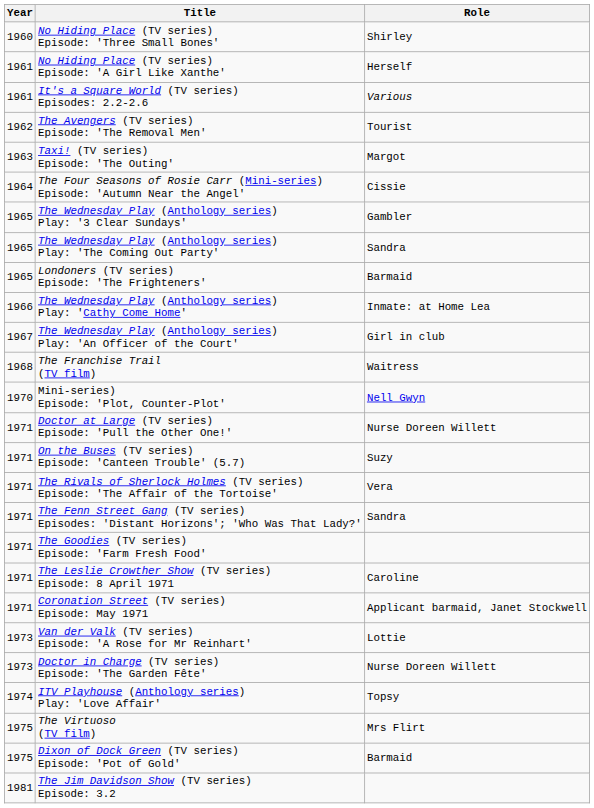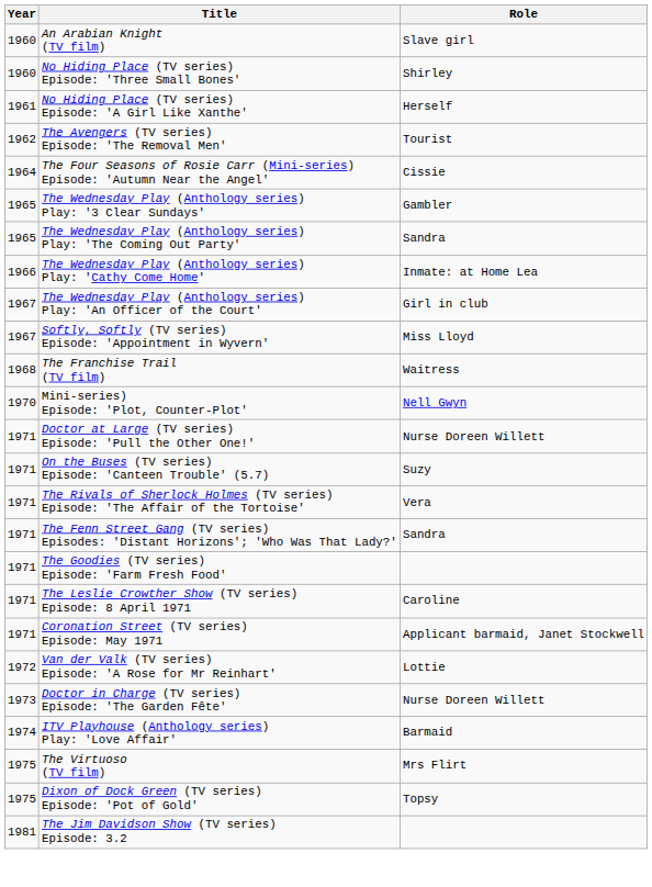+ row: 1960 | An Arabian Knight (TV film) | Slave girl
- row: 1961 | It's a Square World (TV series) Episodes: 2.2-2.6 | Various
- row: 1963 | Taxi! (TV series) Episode: 'The Outing' | Margot
- row: 1965 | Londoners (TV series) Episode: 'The Frighteners' | Barmaid
+ row: 1967 | Softly, Softly (TV series) Episode: 'Appointment in Wyvern' | Miss Lloyd
Van der Valk (TV series) Episode: 'A Rose for Mr Reinhart' | Year: 1973 -> 1972
ITV Playhouse (Anthology series) Play: 'Love Affair' | Role: Topsy -> Barmaid
Dixon of Dock Green (TV series) Episode: 'Pot of Gold' | Role: Barmaid -> Topsy
